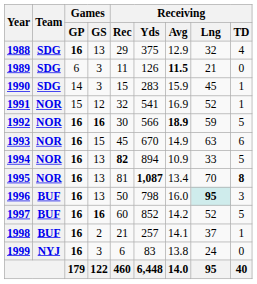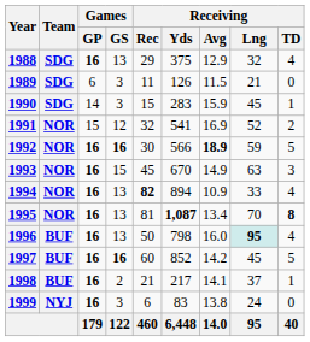1989 | Receiving / Avg: bold -> normal
1991 | Receiving / TD: 1 -> 2
1993 | Receiving / TD: 6 -> 3
1994 | Receiving / TD: 5 -> 4
1996 | Receiving / TD: 3 -> 4
1997 | Receiving / Lng: 52 -> 45
1998 | Receiving / Yds: 257 -> 217
